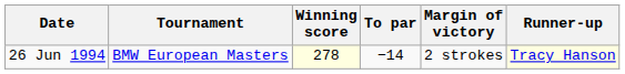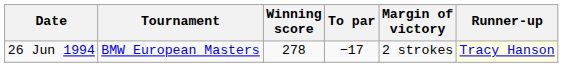26 Jun 1994 | Winning score: lightyellow background -> no background
26 Jun 1994 | To par: −14 -> −17
